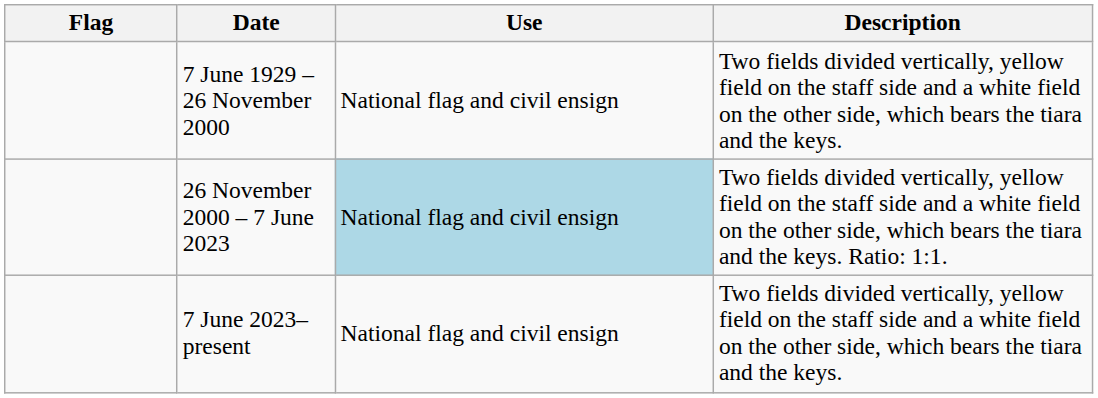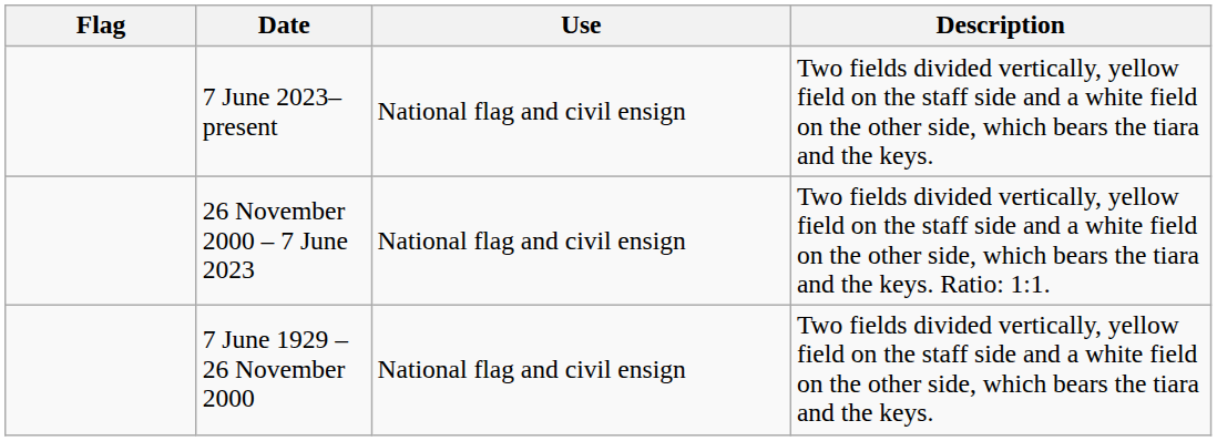rows swapped: 7 June 1929 – 26 November 2000 <-> 7 June 2023–present
26 November 2000 – 7 June 2023 | Use: lightblue background -> no background
